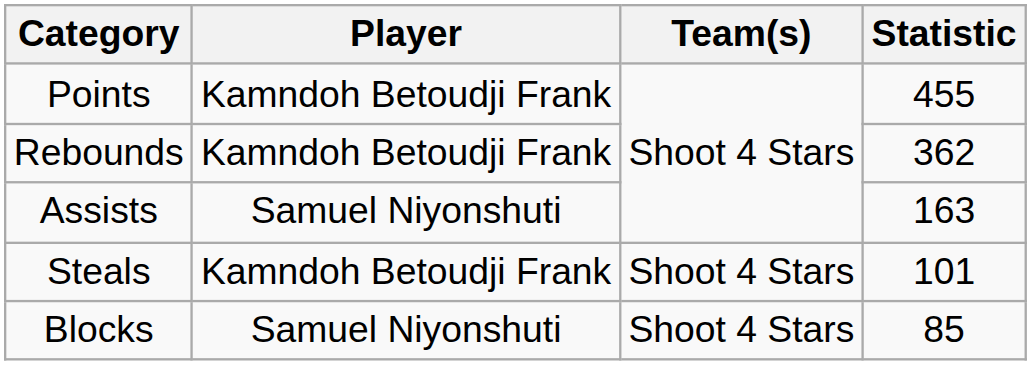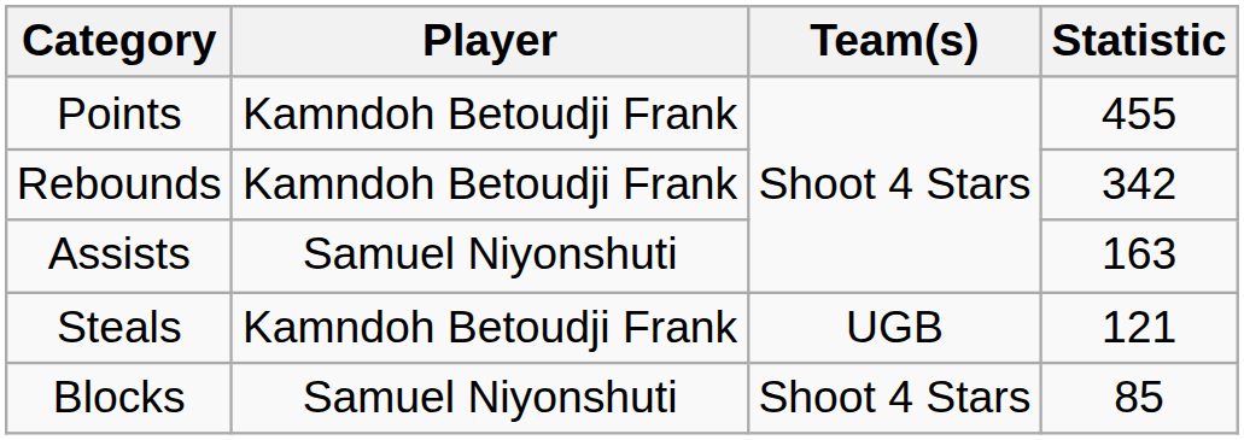Rebounds | Statistic: 362 -> 342
Steals | Team(s): Shoot 4 Stars -> UGB
Steals | Statistic: 101 -> 121
